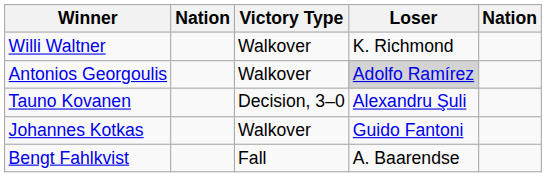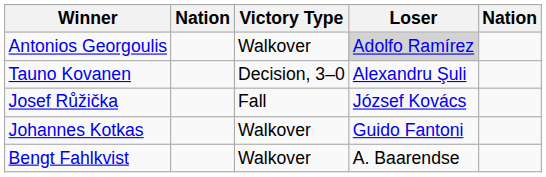- row: Willi Waltner | Walkover | K. Richmond
+ row: Josef Růžička | Fall | József Kovács
Bengt Fahlkvist | Victory Type: Fall -> Walkover
